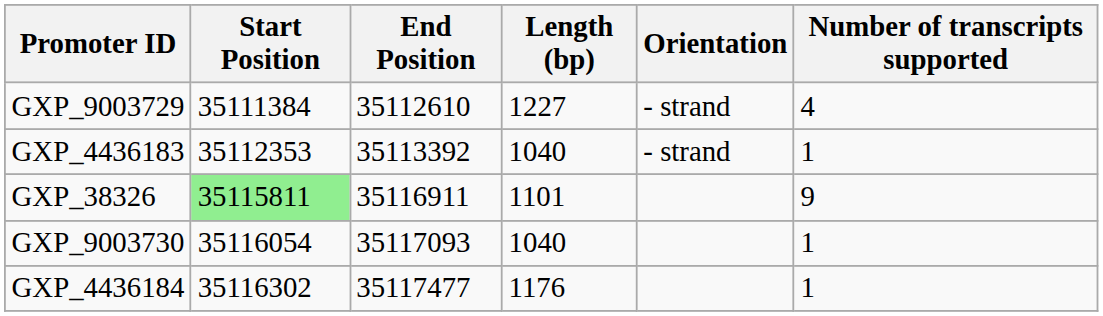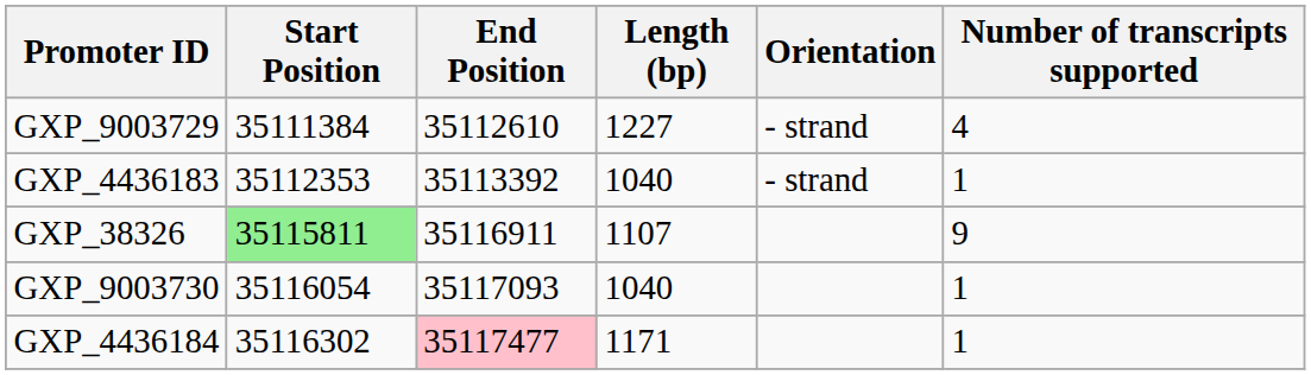GXP_38326 | Length (bp): 1101 -> 1107
GXP_4436184 | End Position: no background -> pink background
GXP_4436184 | Length (bp): 1176 -> 1171
